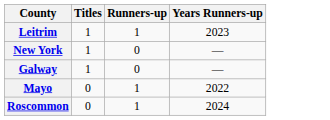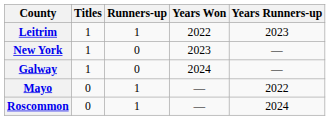+ column: Years Won | 2022 | 2023 | 2024 | — | —
